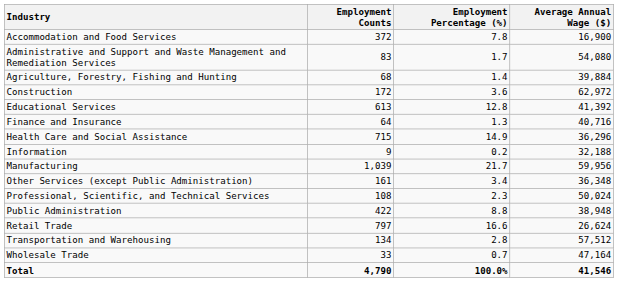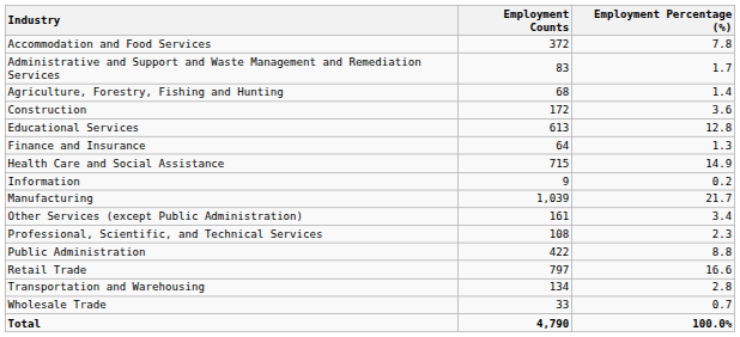- column: Average Annual Wage ($) | 16,900 | 54,080 | 39,884 | 62,972 | 41,392 | 40,716 | 36,296 | 32,188 | 59,956 | 36,348 | 50,024 | 38,948 | 26,624 | 57,512 | 47,164 | 41,546
